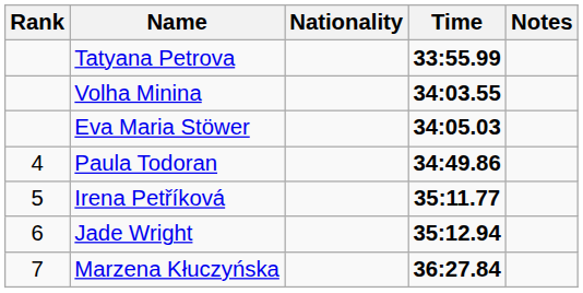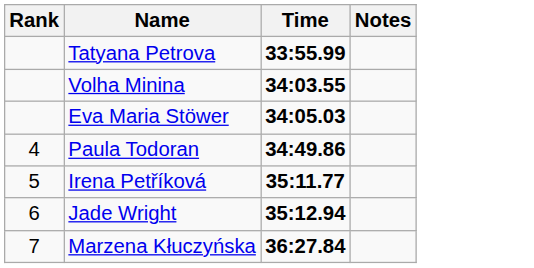- column: Nationality
